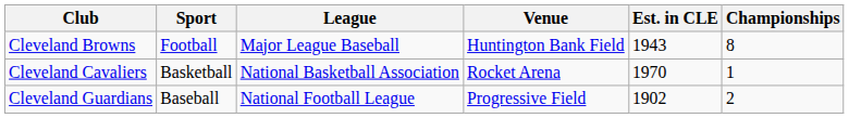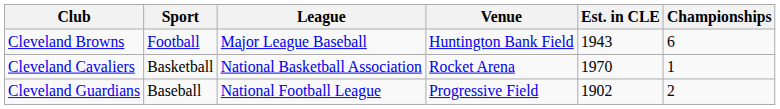Cleveland Browns | Championships: 8 -> 6
